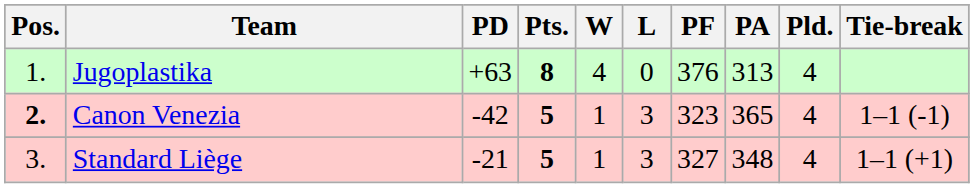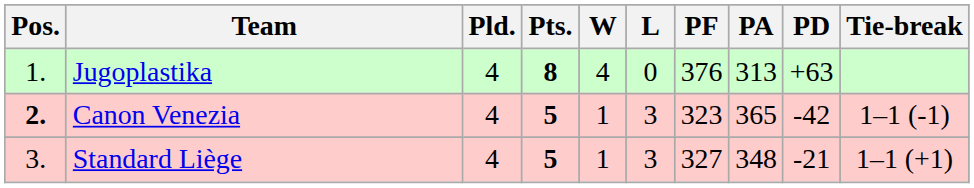columns swapped: Pld. <-> PD
